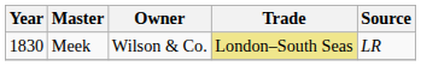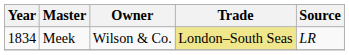Meek | Year: 1830 -> 1834
